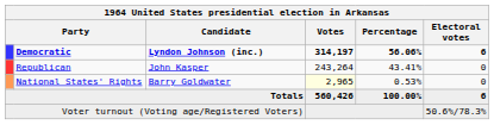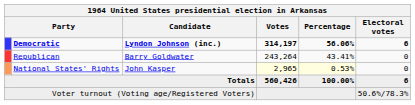Republican | Candidate: John Kasper -> Barry Goldwater
National States' Rights | Candidate: Barry Goldwater -> John Kasper
National States' Rights | Percentage: no background -> lightyellow background
